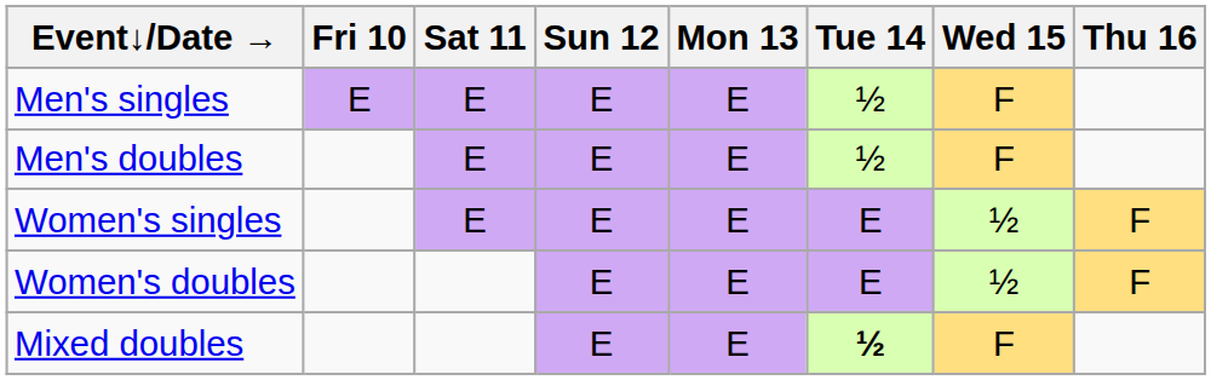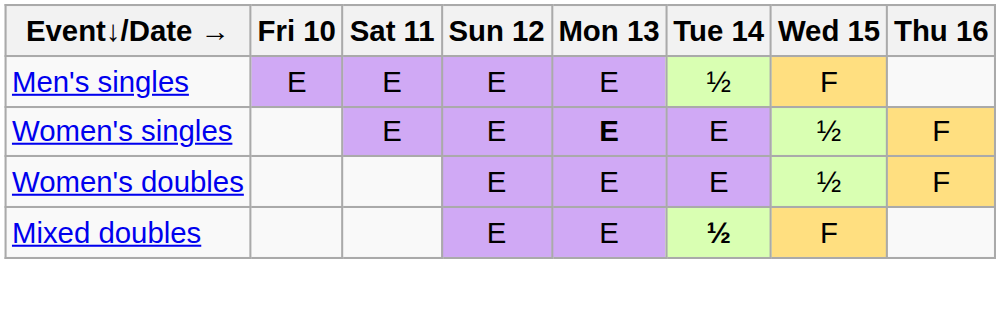- row: Men's doubles | E | E | E | ½ | F
Women's singles | Mon 13: normal -> bold
